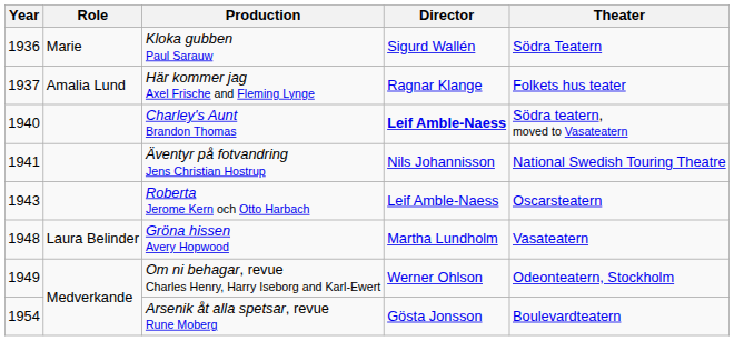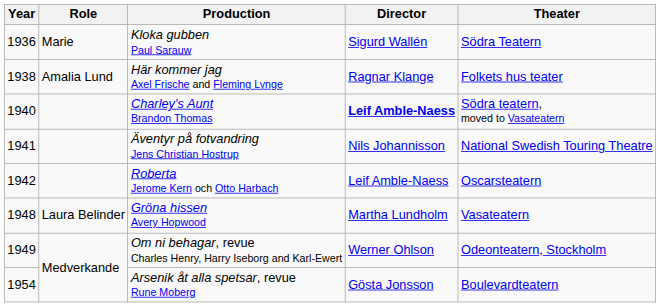Här kommer jag Axel Frische and Fleming Lynge | Year: 1937 -> 1938
Roberta Jerome Kern och Otto Harbach | Year: 1943 -> 1942
